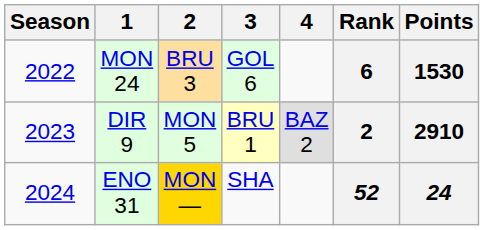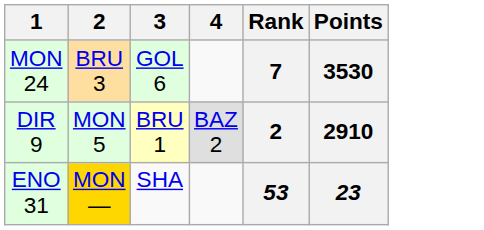- column: Season | 2022 | 2023 | 2024
MON 24 | Rank: 6 -> 7
MON 24 | Points: 1530 -> 3530
ENO 31 | Rank: 52 -> 53
ENO 31 | Points: 24 -> 23
